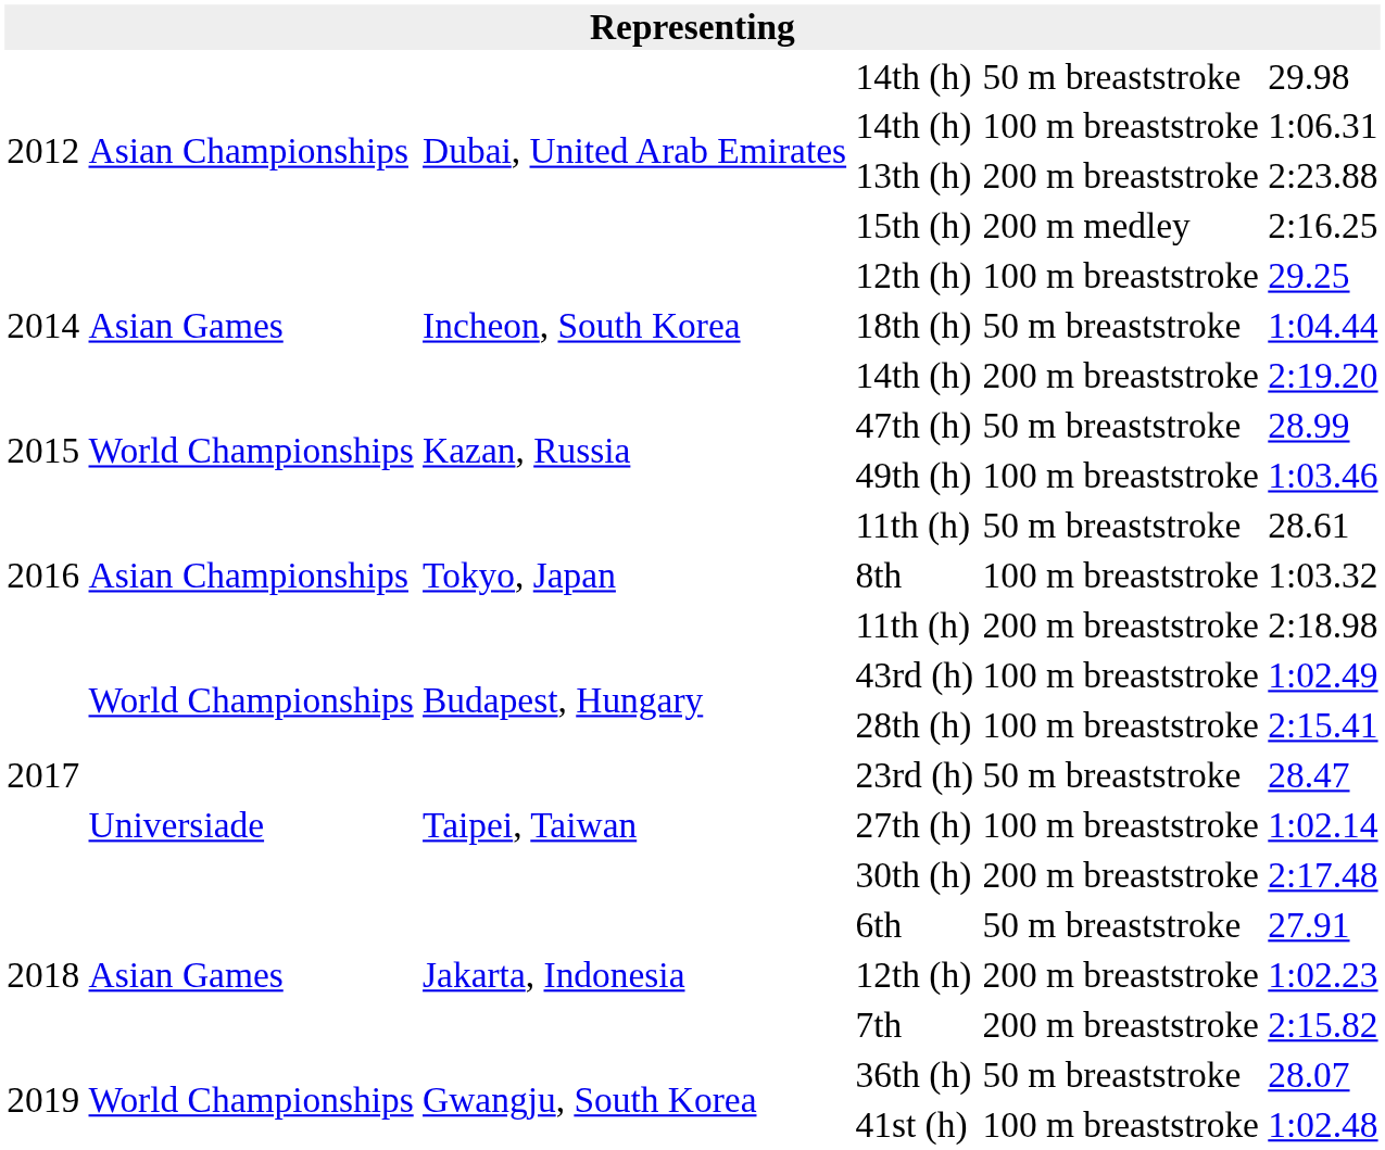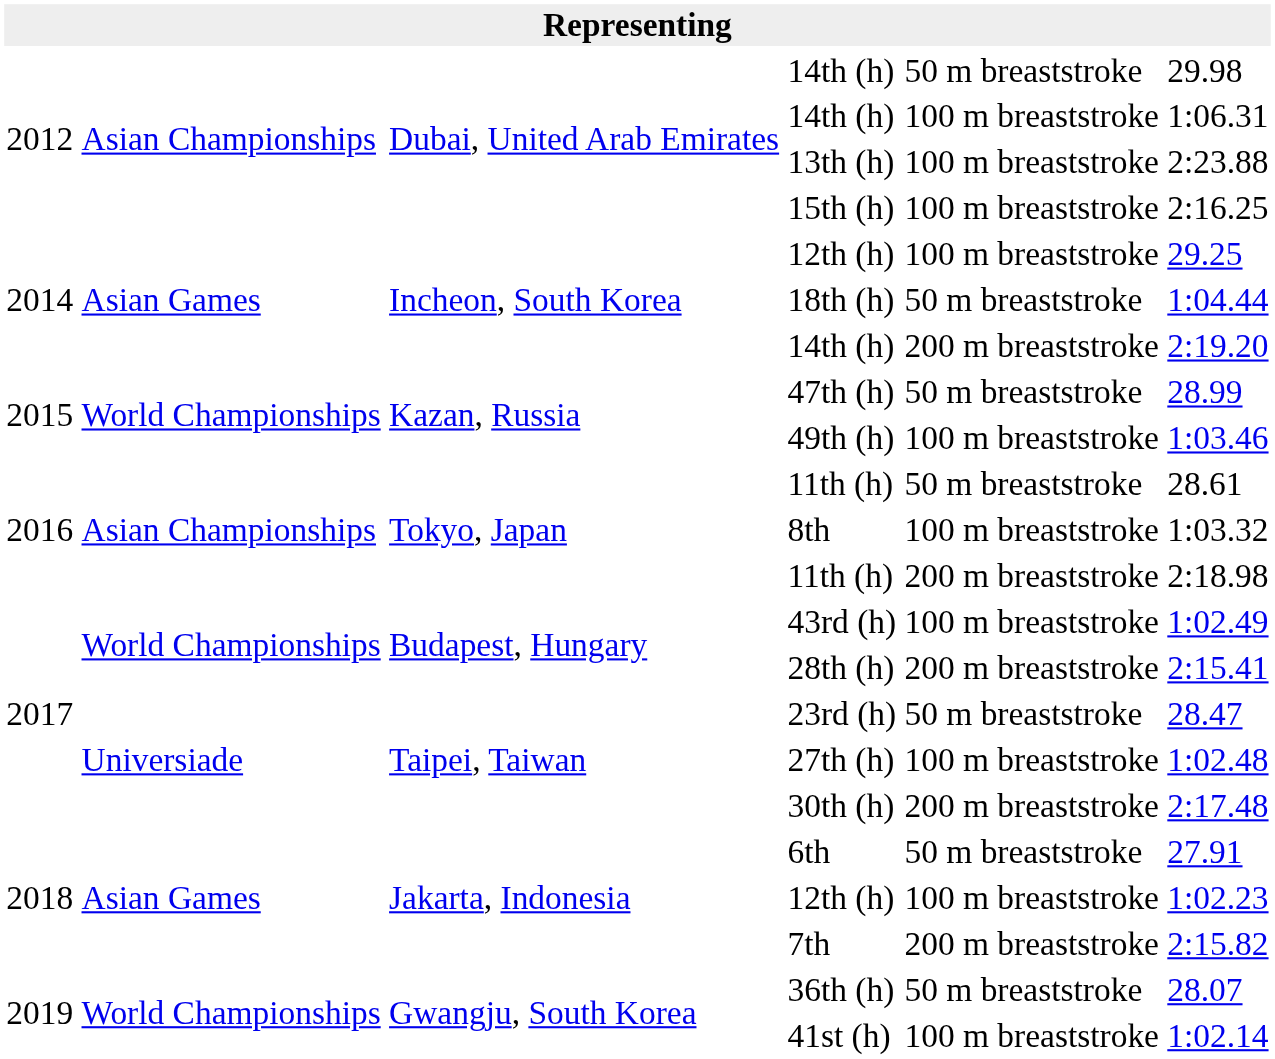13th (h) | column 5: 200 m breaststroke -> 100 m breaststroke
15th (h) | column 5: 200 m medley -> 100 m breaststroke
28th (h) | column 5: 100 m breaststroke -> 200 m breaststroke
27th (h) | column 6: 1:02.14 -> 1:02.48
Jakarta, Indonesia / 12th (h) | column 5: 200 m breaststroke -> 100 m breaststroke
41st (h) | column 6: 1:02.48 -> 1:02.14
